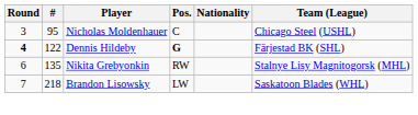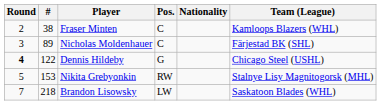+ row: 2 | 38 | Fraser Minten | C | Kamloops Blazers (WHL)
Nicholas Moldenhauer | #: 95 -> 89
Nicholas Moldenhauer | Team (League): Chicago Steel (USHL) -> Färjestad BK (SHL)
Dennis Hildeby | Pos.: bold -> normal
Dennis Hildeby | Team (League): Färjestad BK (SHL) -> Chicago Steel (USHL)
Nikita Grebyonkin | Round: 6 -> 5
Nikita Grebyonkin | #: 135 -> 153
